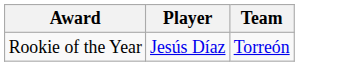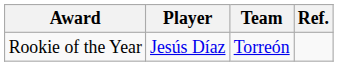+ column: Ref.
